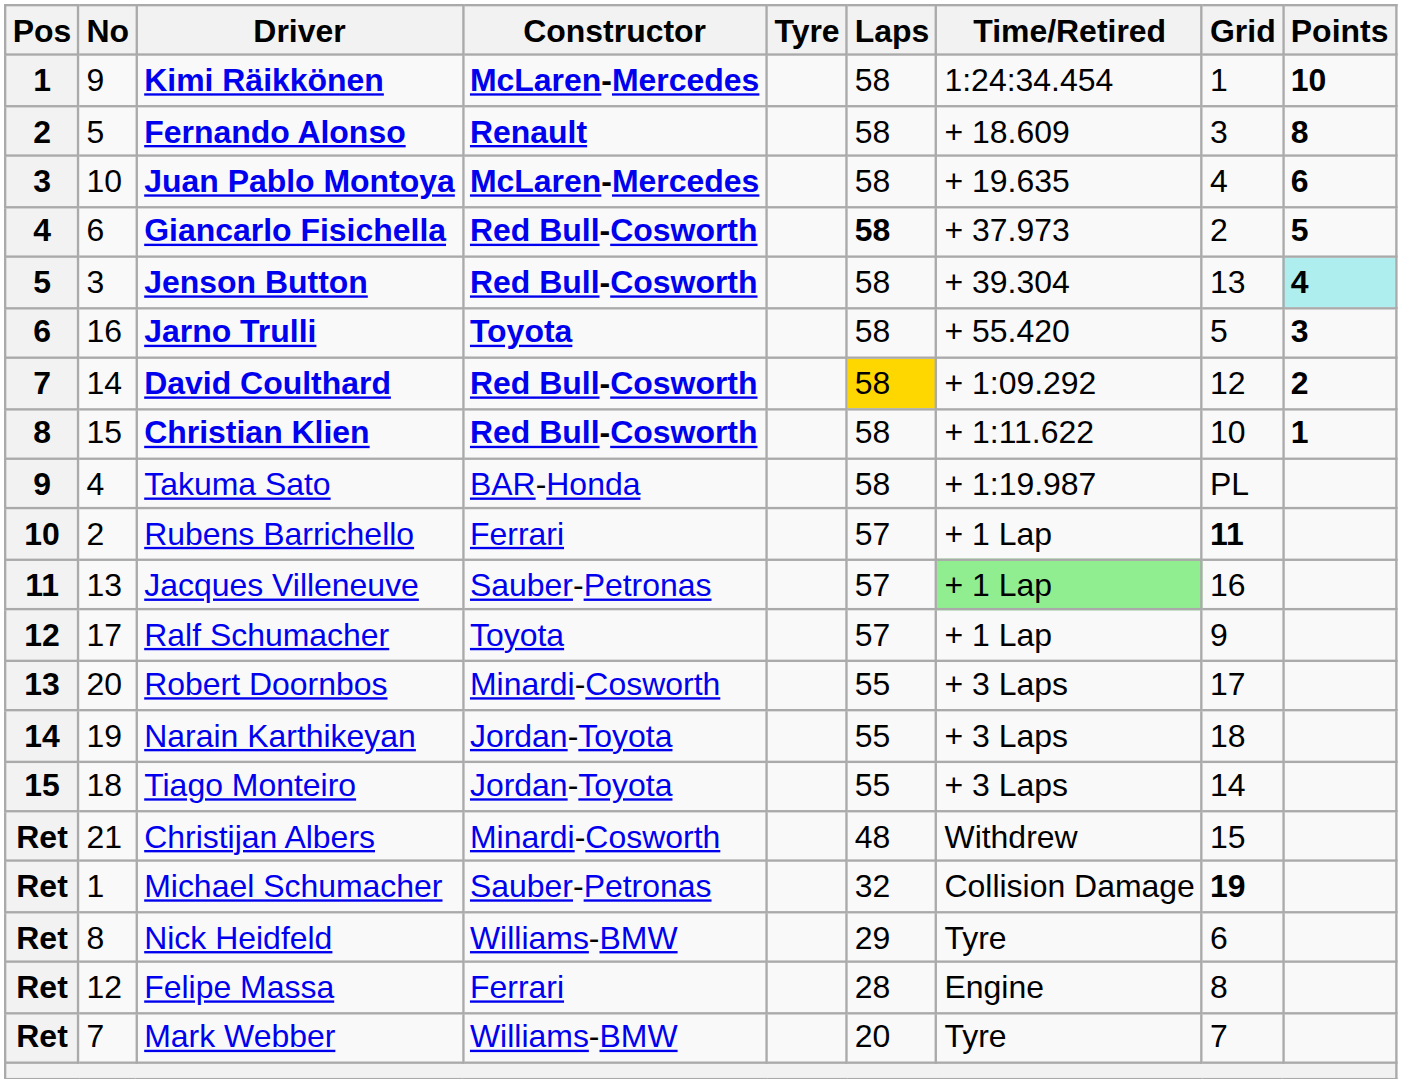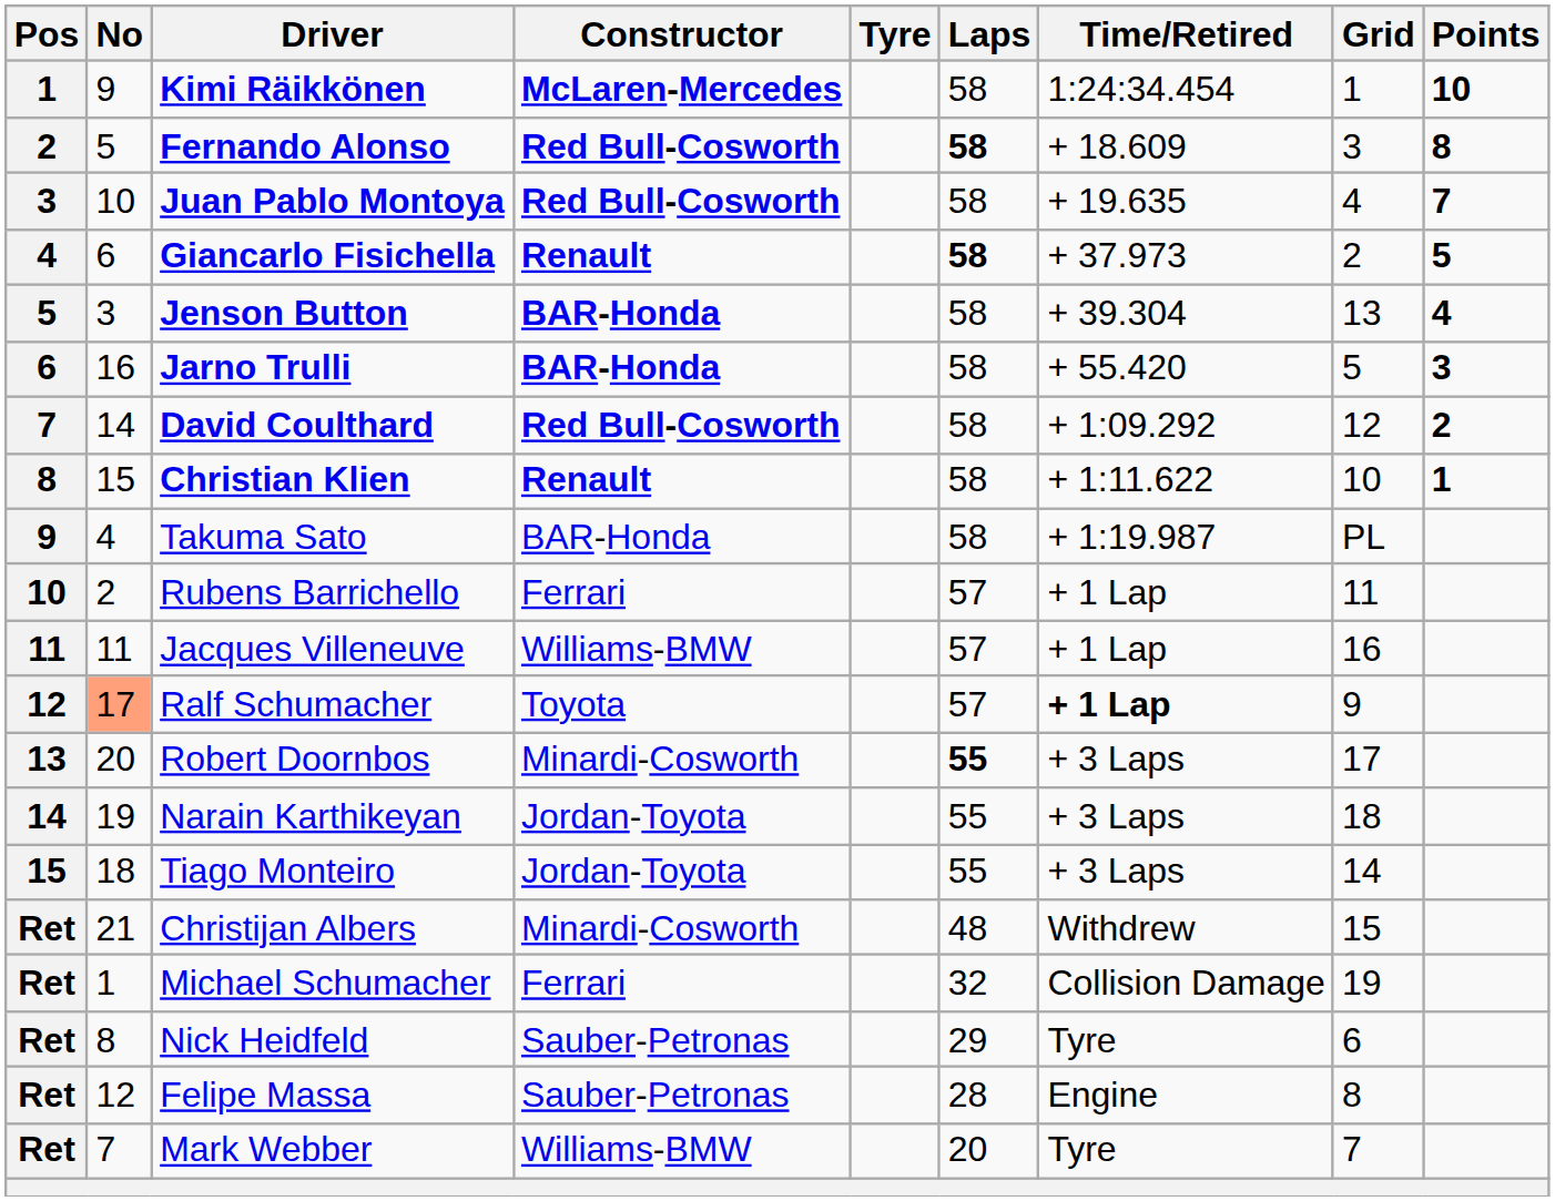Fernando Alonso | Constructor: Renault -> Red Bull-Cosworth
Fernando Alonso | Laps: normal -> bold
Juan Pablo Montoya | Constructor: McLaren-Mercedes -> Red Bull-Cosworth
Juan Pablo Montoya | Points: 6 -> 7
Giancarlo Fisichella | Constructor: Red Bull-Cosworth -> Renault
Jenson Button | Constructor: Red Bull-Cosworth -> BAR-Honda
Jenson Button | Points: paleturquoise background -> no background
Jarno Trulli | Constructor: Toyota -> BAR-Honda
David Coulthard | Laps: gold background -> no background
Christian Klien | Constructor: Red Bull-Cosworth -> Renault
Rubens Barrichello | Grid: bold -> normal
Jacques Villeneuve | No: 13 -> 11
Jacques Villeneuve | Constructor: Sauber-Petronas -> Williams-BMW
Jacques Villeneuve | Time/Retired: lightgreen background -> no background
Ralf Schumacher | No: no background -> lightsalmon background
Ralf Schumacher | Time/Retired: normal -> bold
Robert Doornbos | Laps: normal -> bold
Michael Schumacher | Constructor: Sauber-Petronas -> Ferrari
Michael Schumacher | Grid: bold -> normal
Nick Heidfeld | Constructor: Williams-BMW -> Sauber-Petronas
Felipe Massa | Constructor: Ferrari -> Sauber-Petronas
